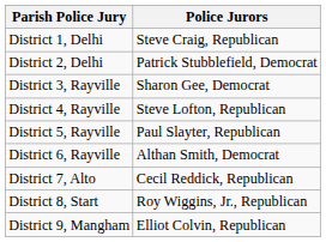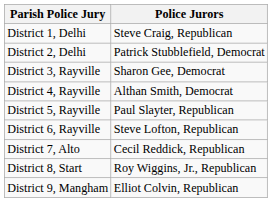District 4, Rayville | Police Jurors: Steve Lofton, Republican -> Althan Smith, Democrat
District 6, Rayville | Police Jurors: Althan Smith, Democrat -> Steve Lofton, Republican
